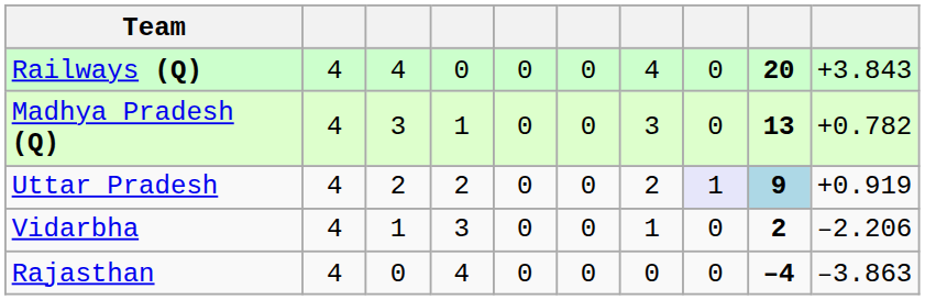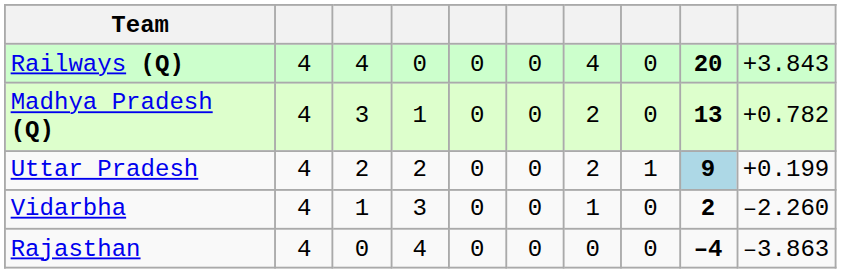Madhya Pradesh (Q) | column 7: 3 -> 2
Uttar Pradesh | column 8: lavender background -> no background
Uttar Pradesh | column 10: +0.919 -> +0.199
Vidarbha | column 10: –2.206 -> –2.260
